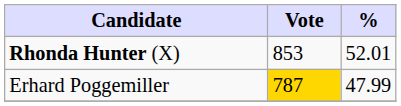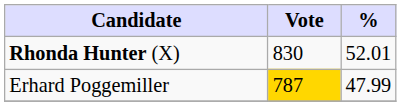Rhonda Hunter (X) | Vote: 853 -> 830
